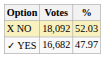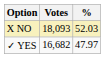X NO | Votes: 18,092 -> 18,093
